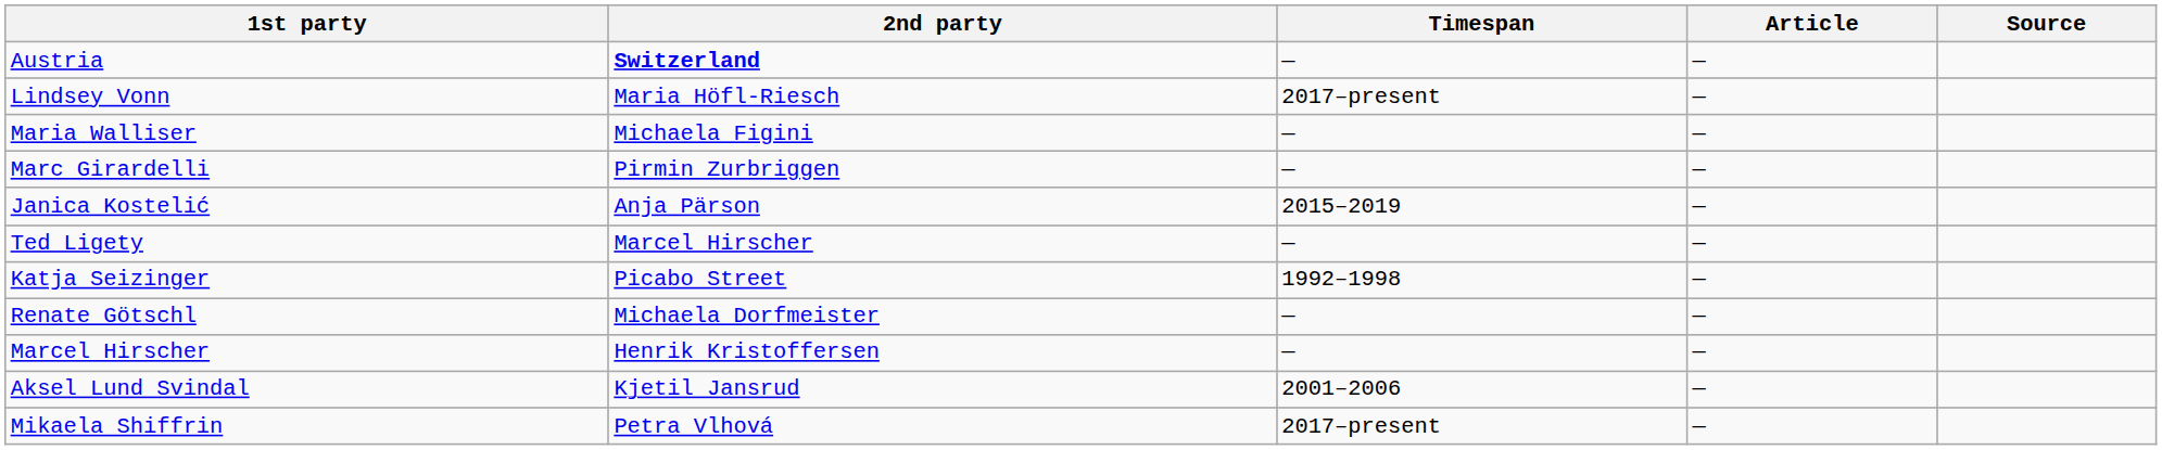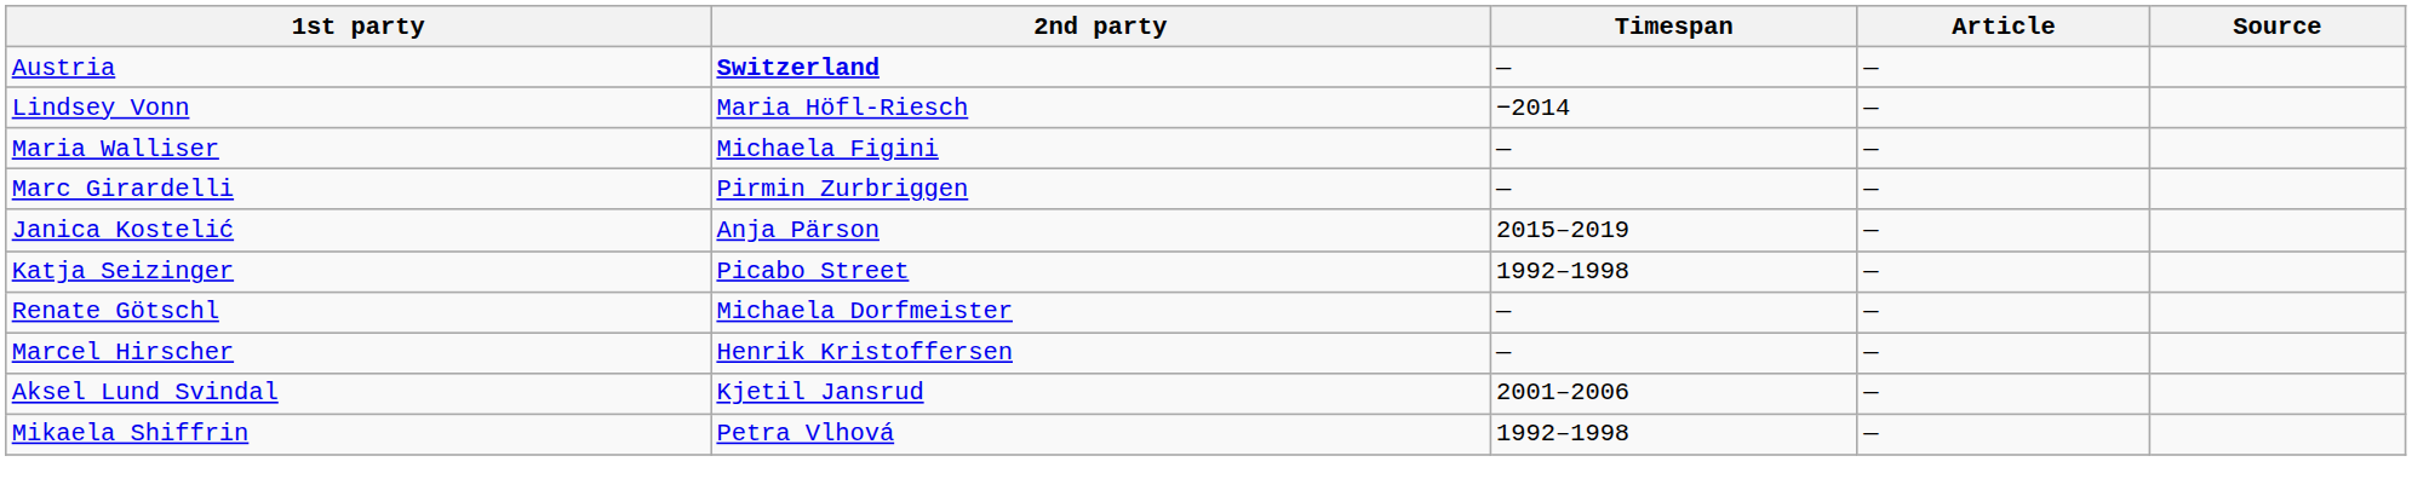Lindsey Vonn | Timespan: 2017–present -> −2014
- row: Ted Ligety | Marcel Hirscher | — | —
Mikaela Shiffrin | Timespan: 2017–present -> 1992–1998
